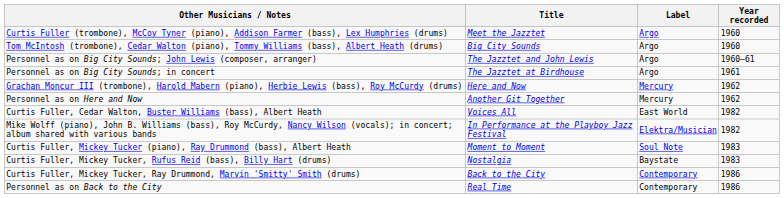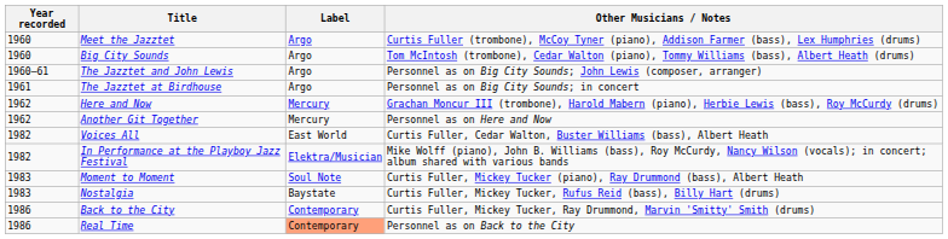columns swapped: Year recorded <-> Other Musicians / Notes
Real Time | Label: no background -> lightsalmon background
